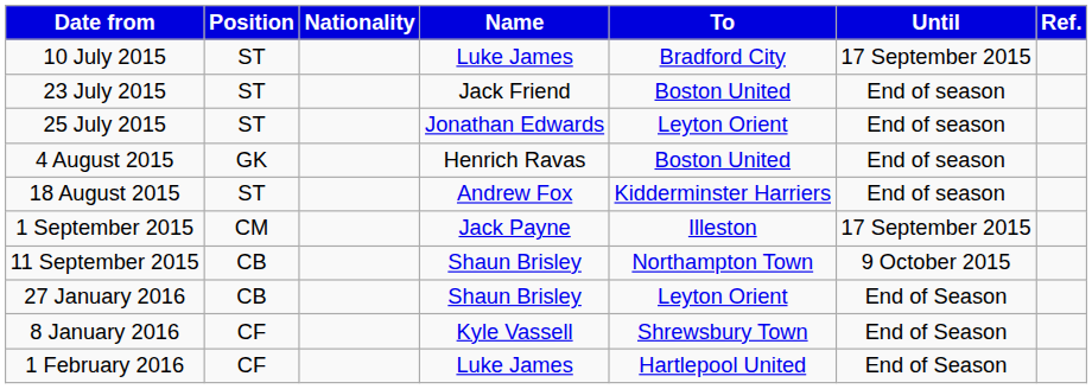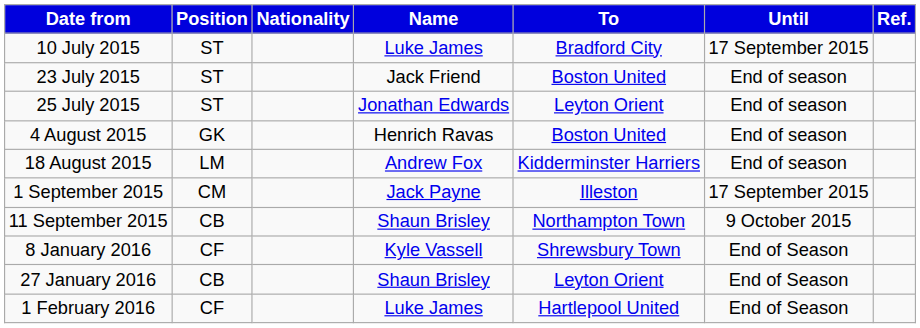18 August 2015 | Position: ST -> LM
rows swapped: 8 January 2016 <-> 27 January 2016
